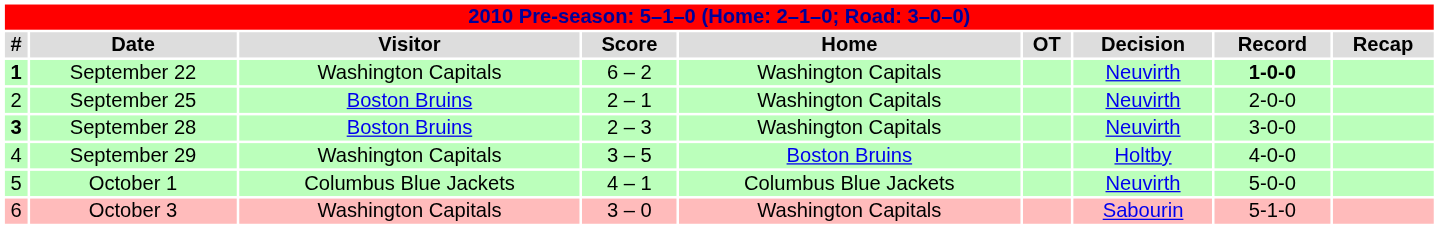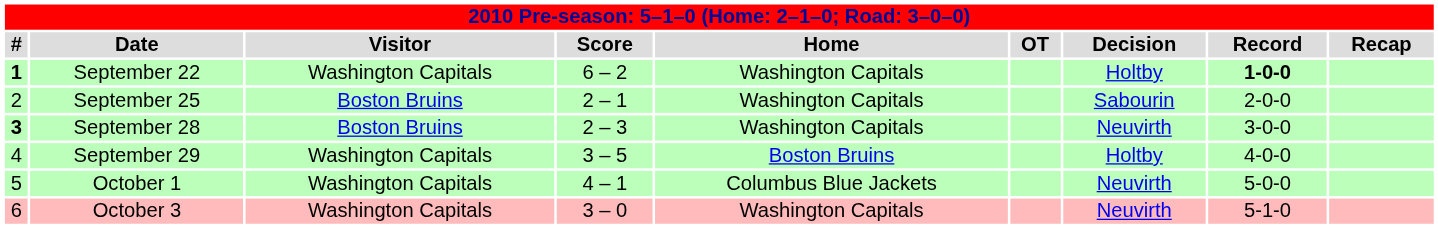September 22 | Decision: Neuvirth -> Holtby
September 25 | Decision: Neuvirth -> Sabourin
October 1 | Visitor: Columbus Blue Jackets -> Washington Capitals
October 3 | Decision: Sabourin -> Neuvirth
